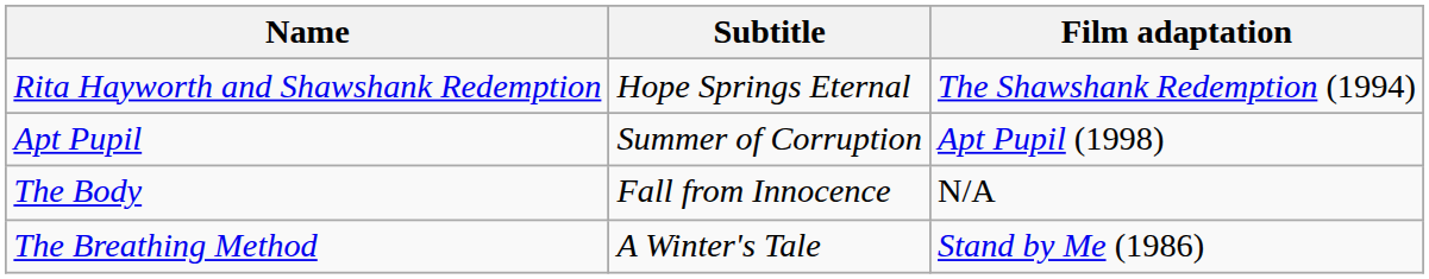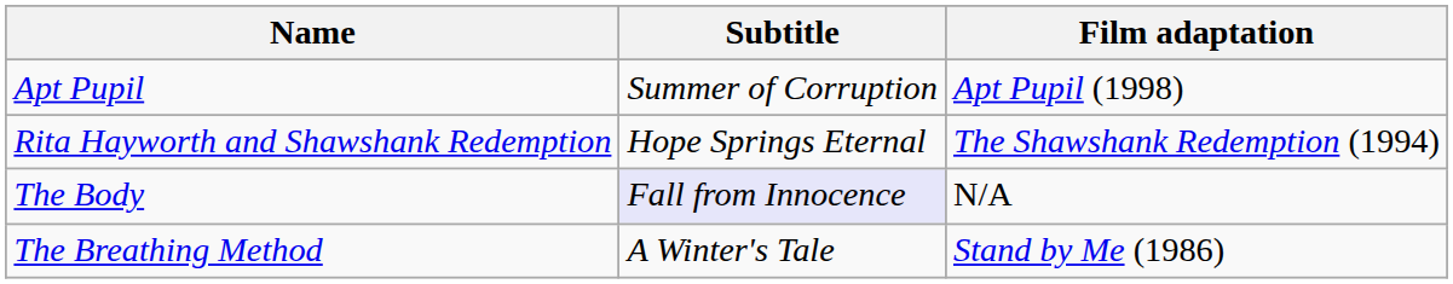rows swapped: Rita Hayworth and Shawshank Redemption <-> Apt Pupil
The Body | Subtitle: no background -> lavender background
